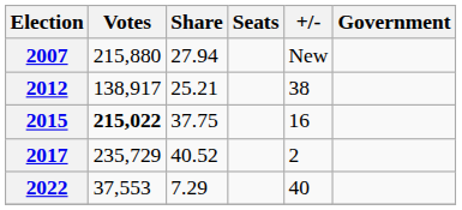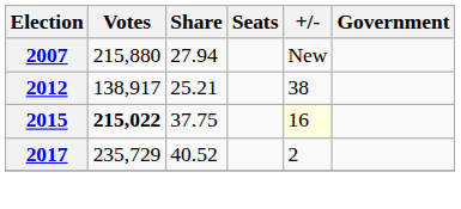2015 | +/-: no background -> lightyellow background
- row: 2022 | 37,553 | 7.29 | 40
